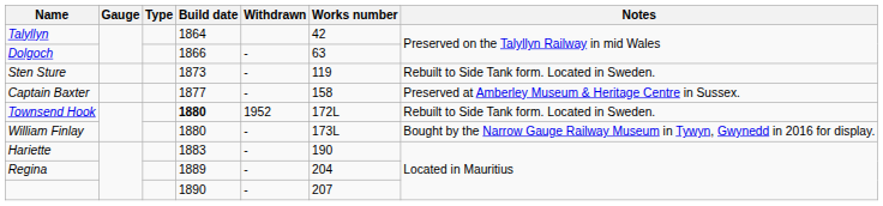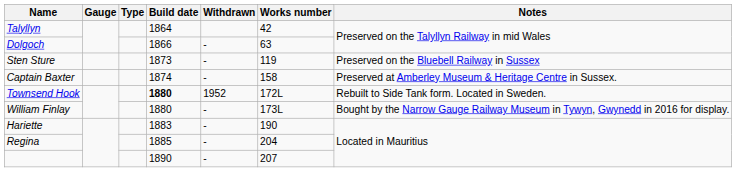Sten Sture | Notes: Rebuilt to Side Tank form. Located in Sweden. -> Preserved on the Bluebell Railway in Sussex
Captain Baxter | Build date: 1877 -> 1874
Regina | Build date: 1889 -> 1885
